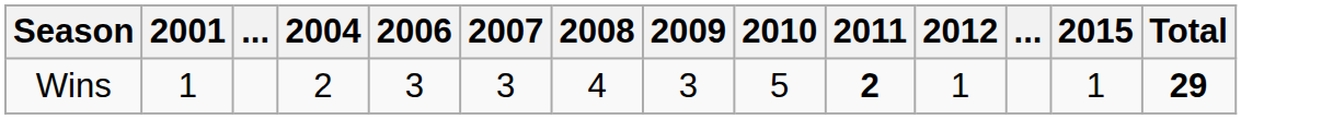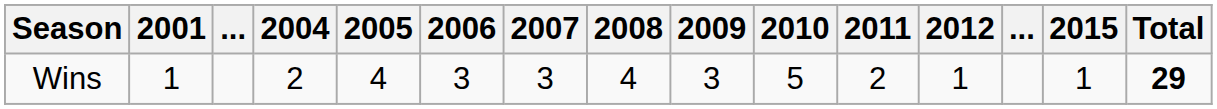+ column: 2005 | 4
Wins | 2011: bold -> normal
